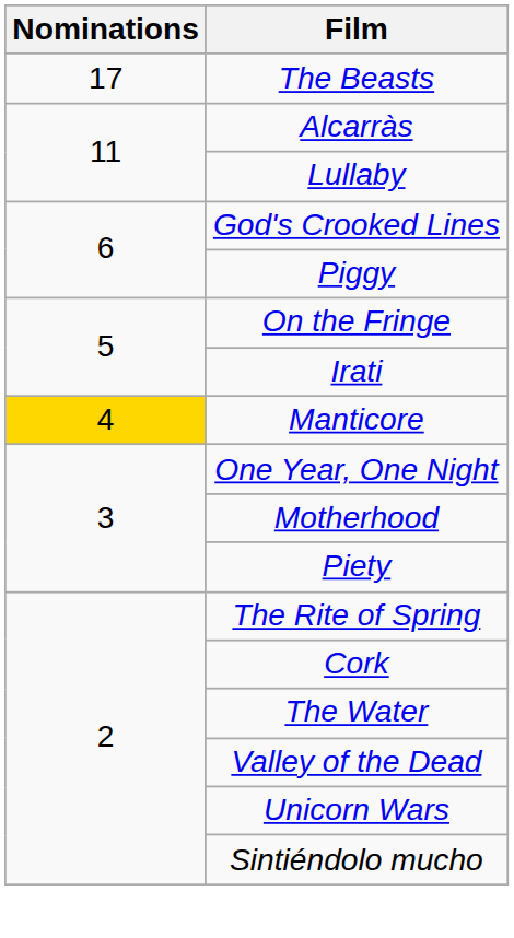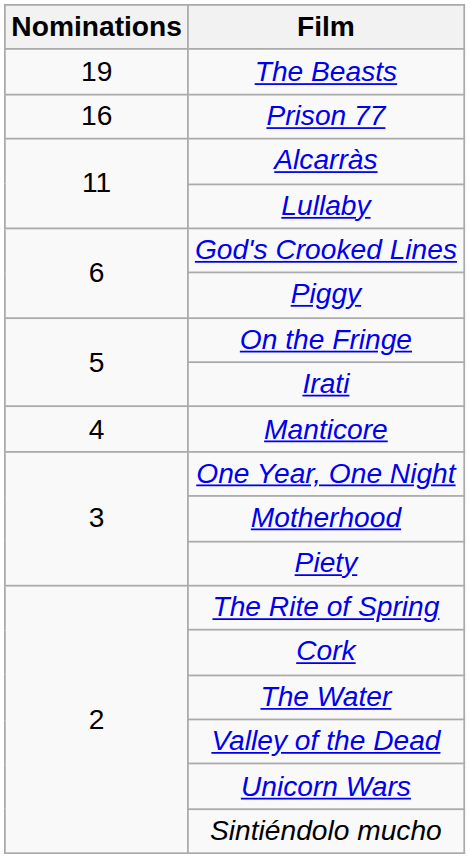The Beasts | Nominations: 17 -> 19
+ row: 16 | Prison 77
Manticore | Nominations: gold background -> no background
